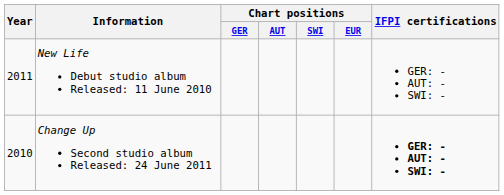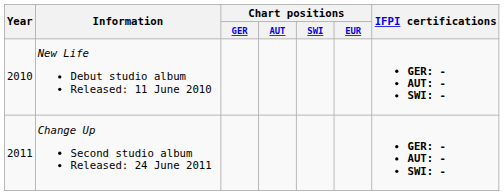New Life Debut studio album Released: 11 June 2010 | Year: 2011 -> 2010
New Life Debut studio album Released: 11 June 2010 | IFPI certifications: normal -> bold
Change Up Second studio album Released: 24 June 2011 | Year: 2010 -> 2011
